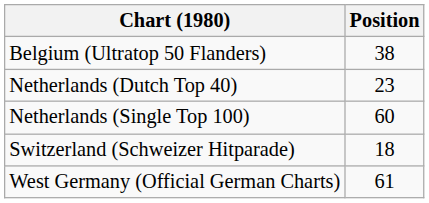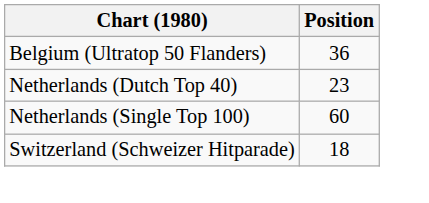Belgium (Ultratop 50 Flanders) | Position: 38 -> 36
- row: West Germany (Official German Charts) | 61
